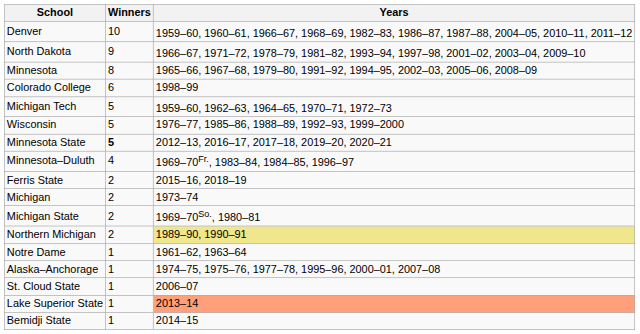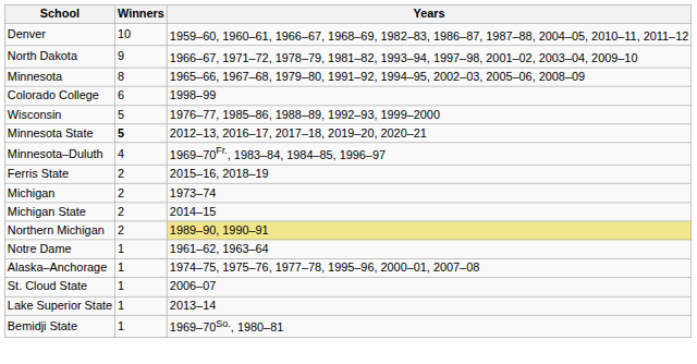- row: Michigan Tech | 5 | 1959–60, 1962–63, 1964–65, 1970–71, 1972–73
Michigan State | Years: 1969–70So., 1980–81 -> 2014–15
Lake Superior State | Years: lightsalmon background -> no background
Bemidji State | Years: 2014–15 -> 1969–70So., 1980–81
